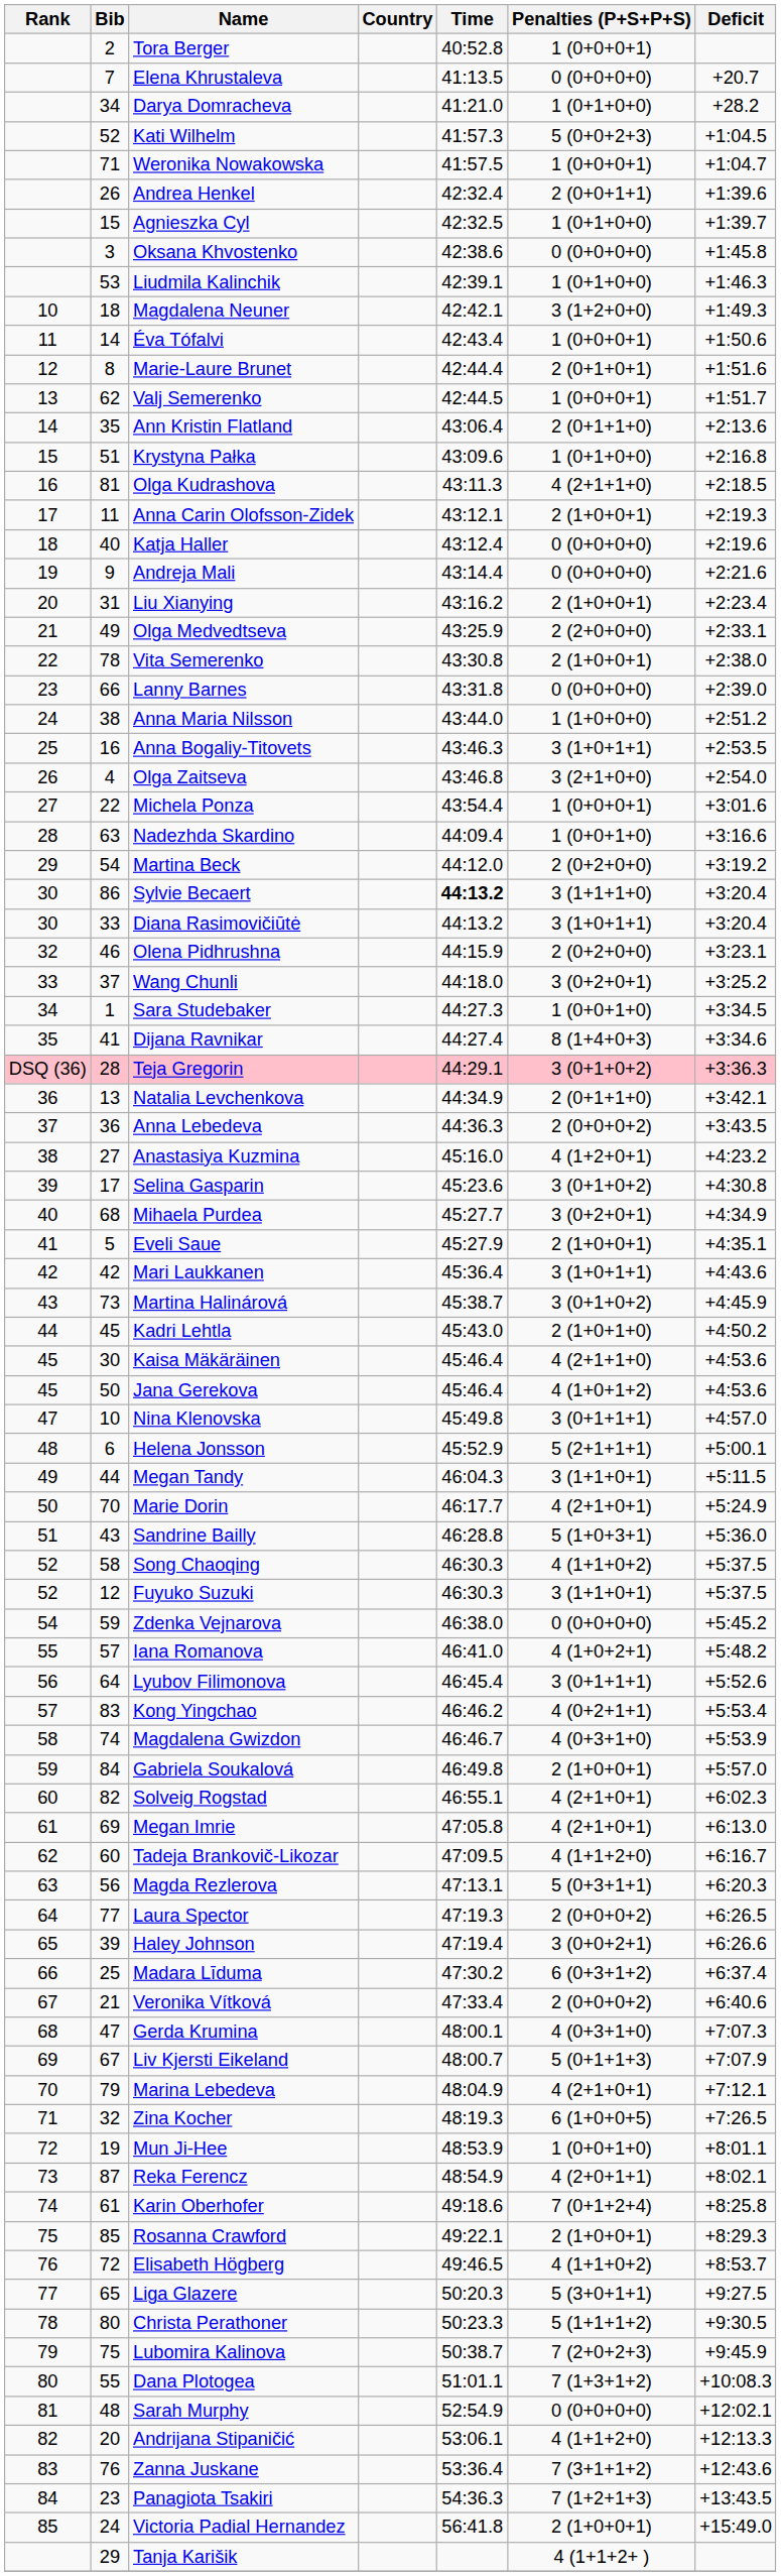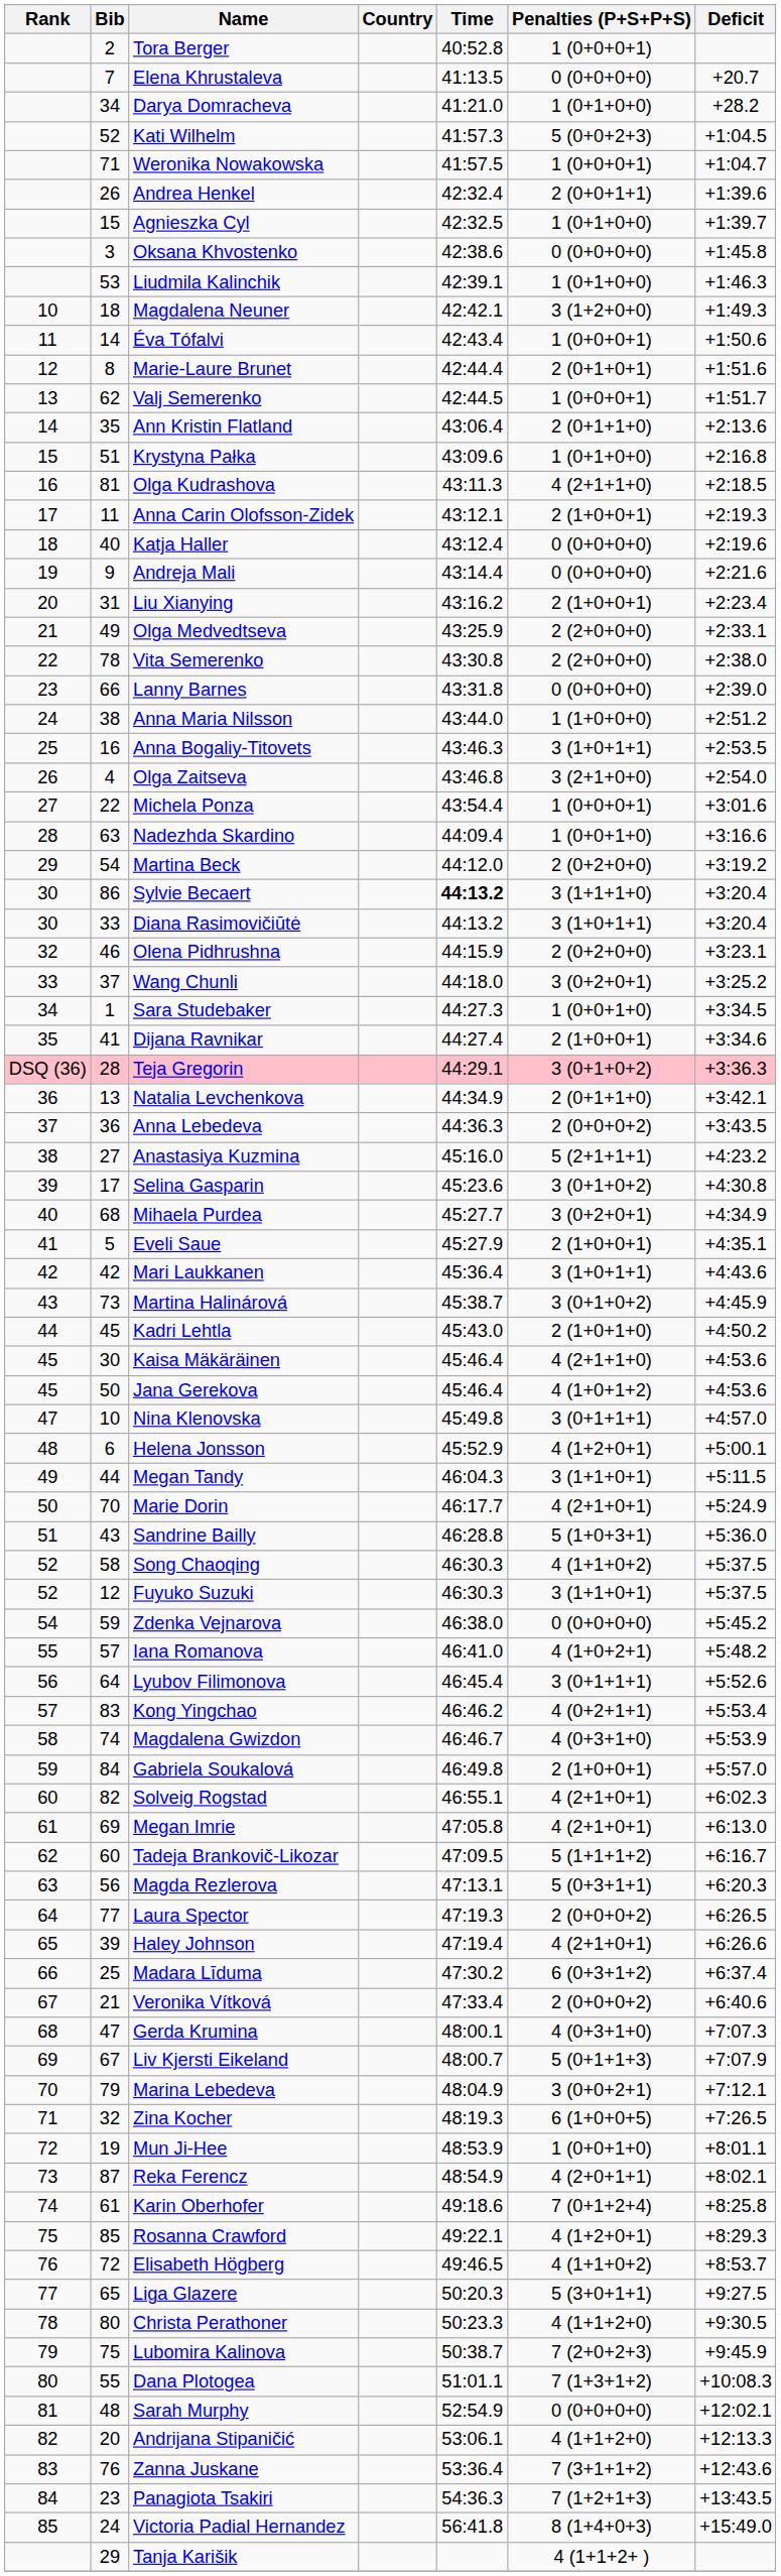Vita Semerenko | Penalties (P+S+P+S): 2 (1+0+0+1) -> 2 (2+0+0+0)
Dijana Ravnikar | Penalties (P+S+P+S): 8 (1+4+0+3) -> 2 (1+0+0+1)
Anastasiya Kuzmina | Penalties (P+S+P+S): 4 (1+2+0+1) -> 5 (2+1+1+1)
Helena Jonsson | Penalties (P+S+P+S): 5 (2+1+1+1) -> 4 (1+2+0+1)
Tadeja Brankovič-Likozar | Penalties (P+S+P+S): 4 (1+1+2+0) -> 5 (1+1+1+2)
Haley Johnson | Penalties (P+S+P+S): 3 (0+0+2+1) -> 4 (2+1+0+1)
Marina Lebedeva | Penalties (P+S+P+S): 4 (2+1+0+1) -> 3 (0+0+2+1)
Rosanna Crawford | Penalties (P+S+P+S): 2 (1+0+0+1) -> 4 (1+2+0+1)
Christa Perathoner | Penalties (P+S+P+S): 5 (1+1+1+2) -> 4 (1+1+2+0)
Victoria Padial Hernandez | Penalties (P+S+P+S): 2 (1+0+0+1) -> 8 (1+4+0+3)
